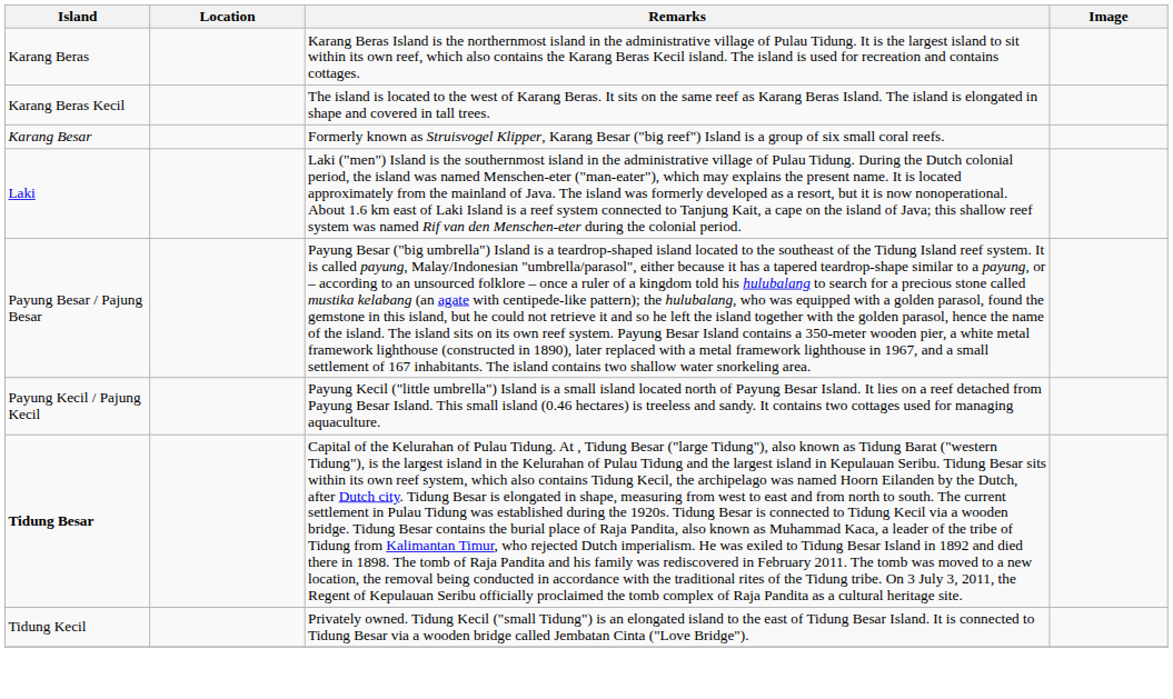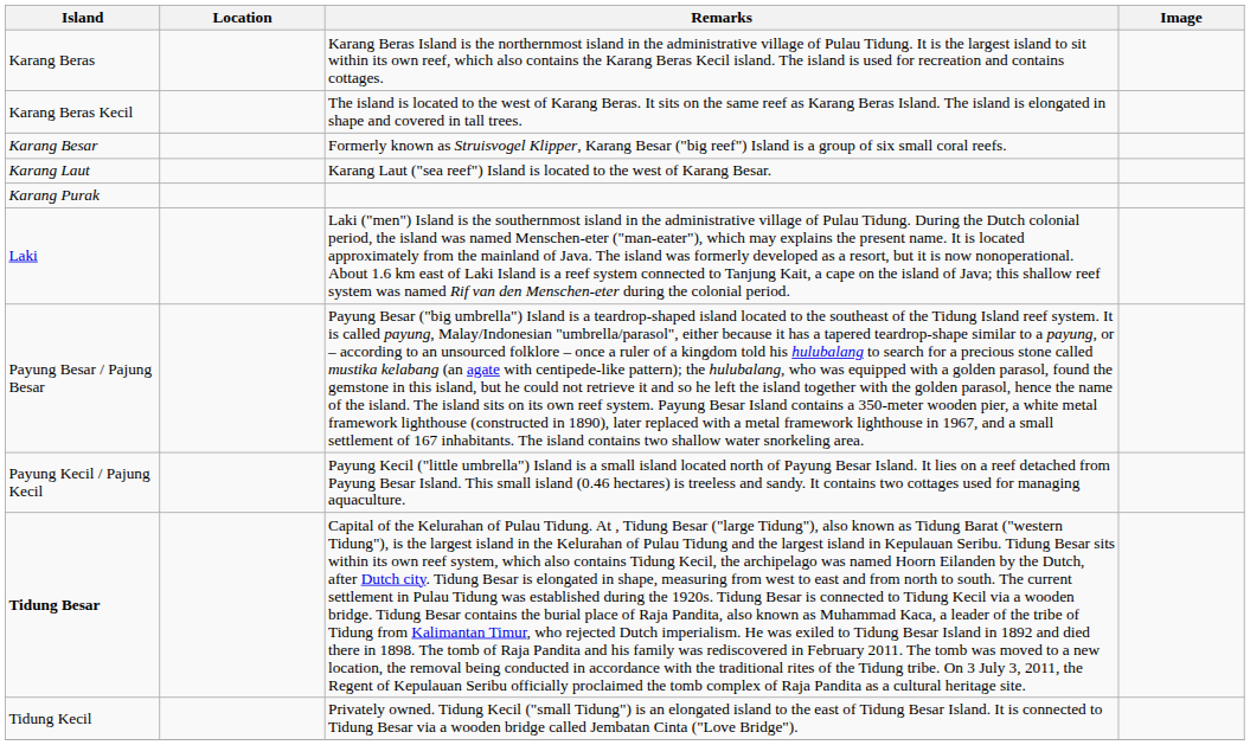+ row: Karang Laut | Karang Laut ("sea reef") Island is located to the west of Karang Besar.
+ row: Karang Purak
